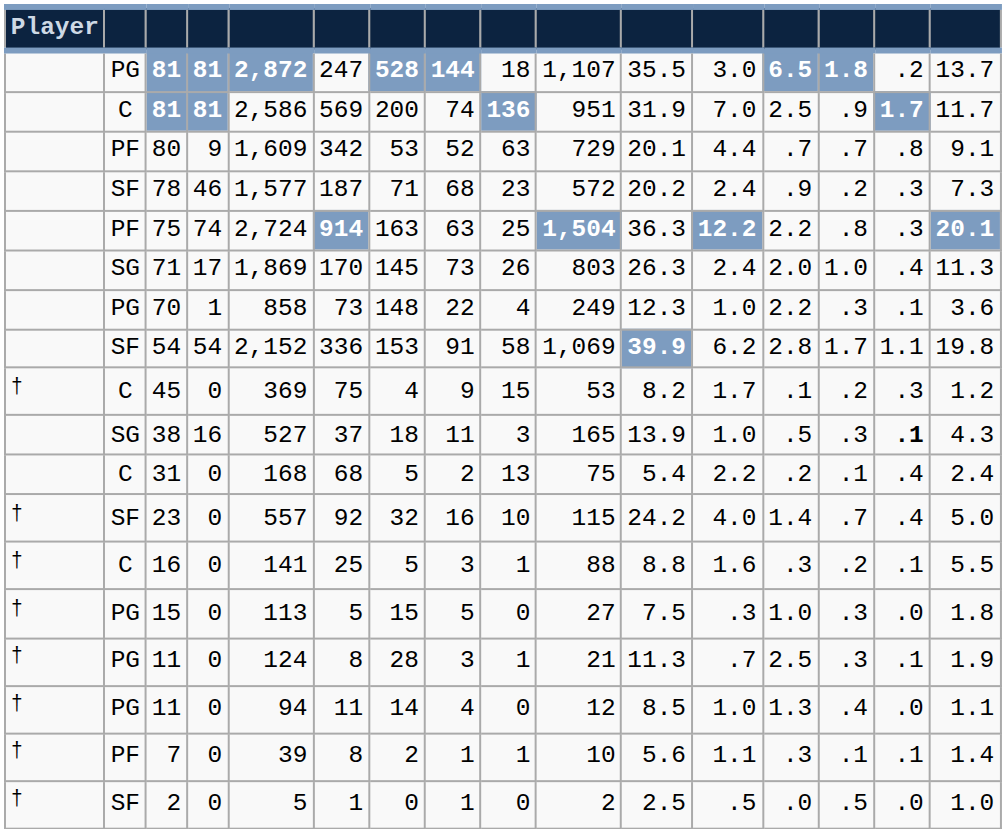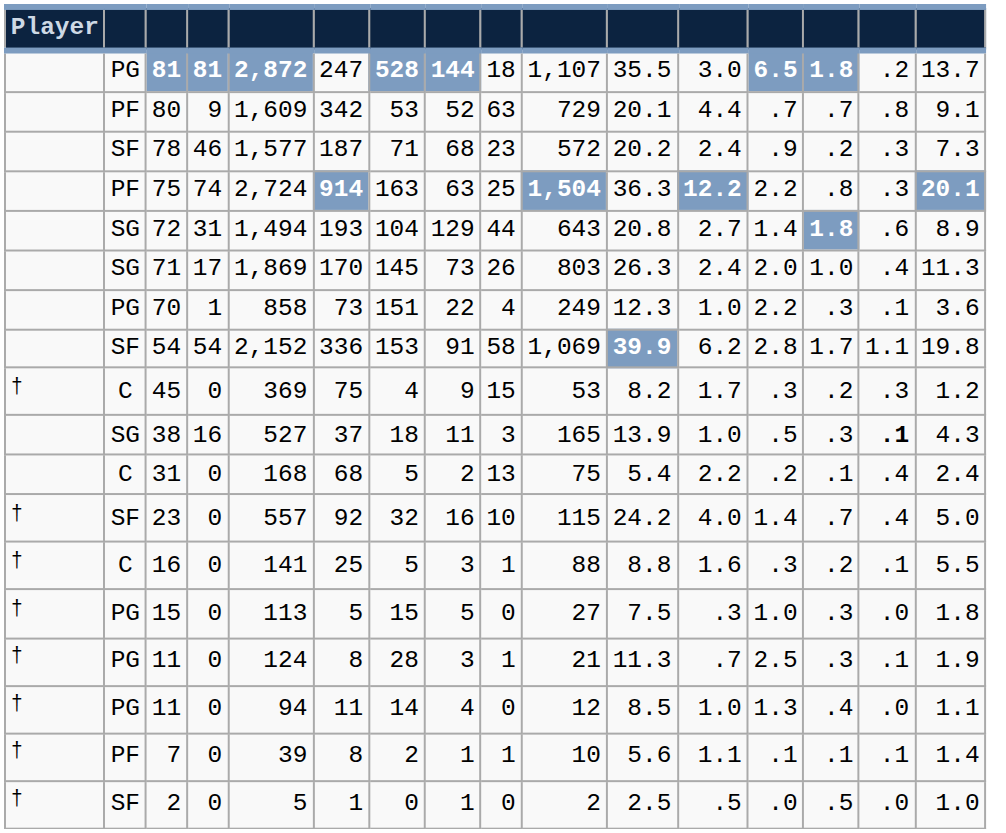- row: C | 81 | 81 | 2,586 | 569 | 200 | 74 | 136 | 951 | 31.9 | 7.0 | 2.5 | .9 | 1.7 | 11.7
+ row: SG | 72 | 31 | 1,494 | 193 | 104 | 129 | 44 | 643 | 20.8 | 2.7 | 1.4 | 1.8 | .6 | 8.9
70 | column 7: 148 -> 151
45 | column 13: .1 -> .3
7 | column 13: .3 -> .1
